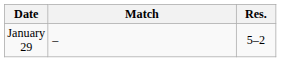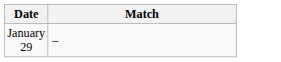- column: Res. | 5–2
